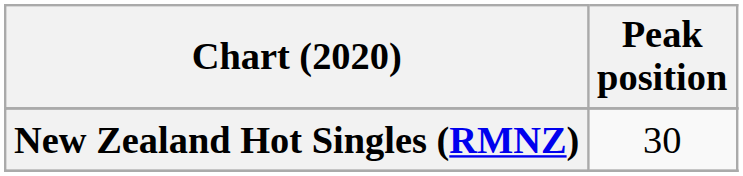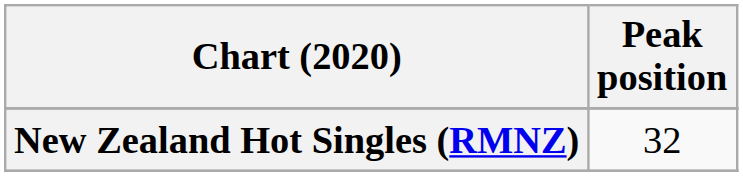New Zealand Hot Singles (RMNZ) | Peak position: 30 -> 32
